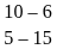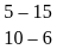rows swapped: 5 – 15 <-> 10 – 6
